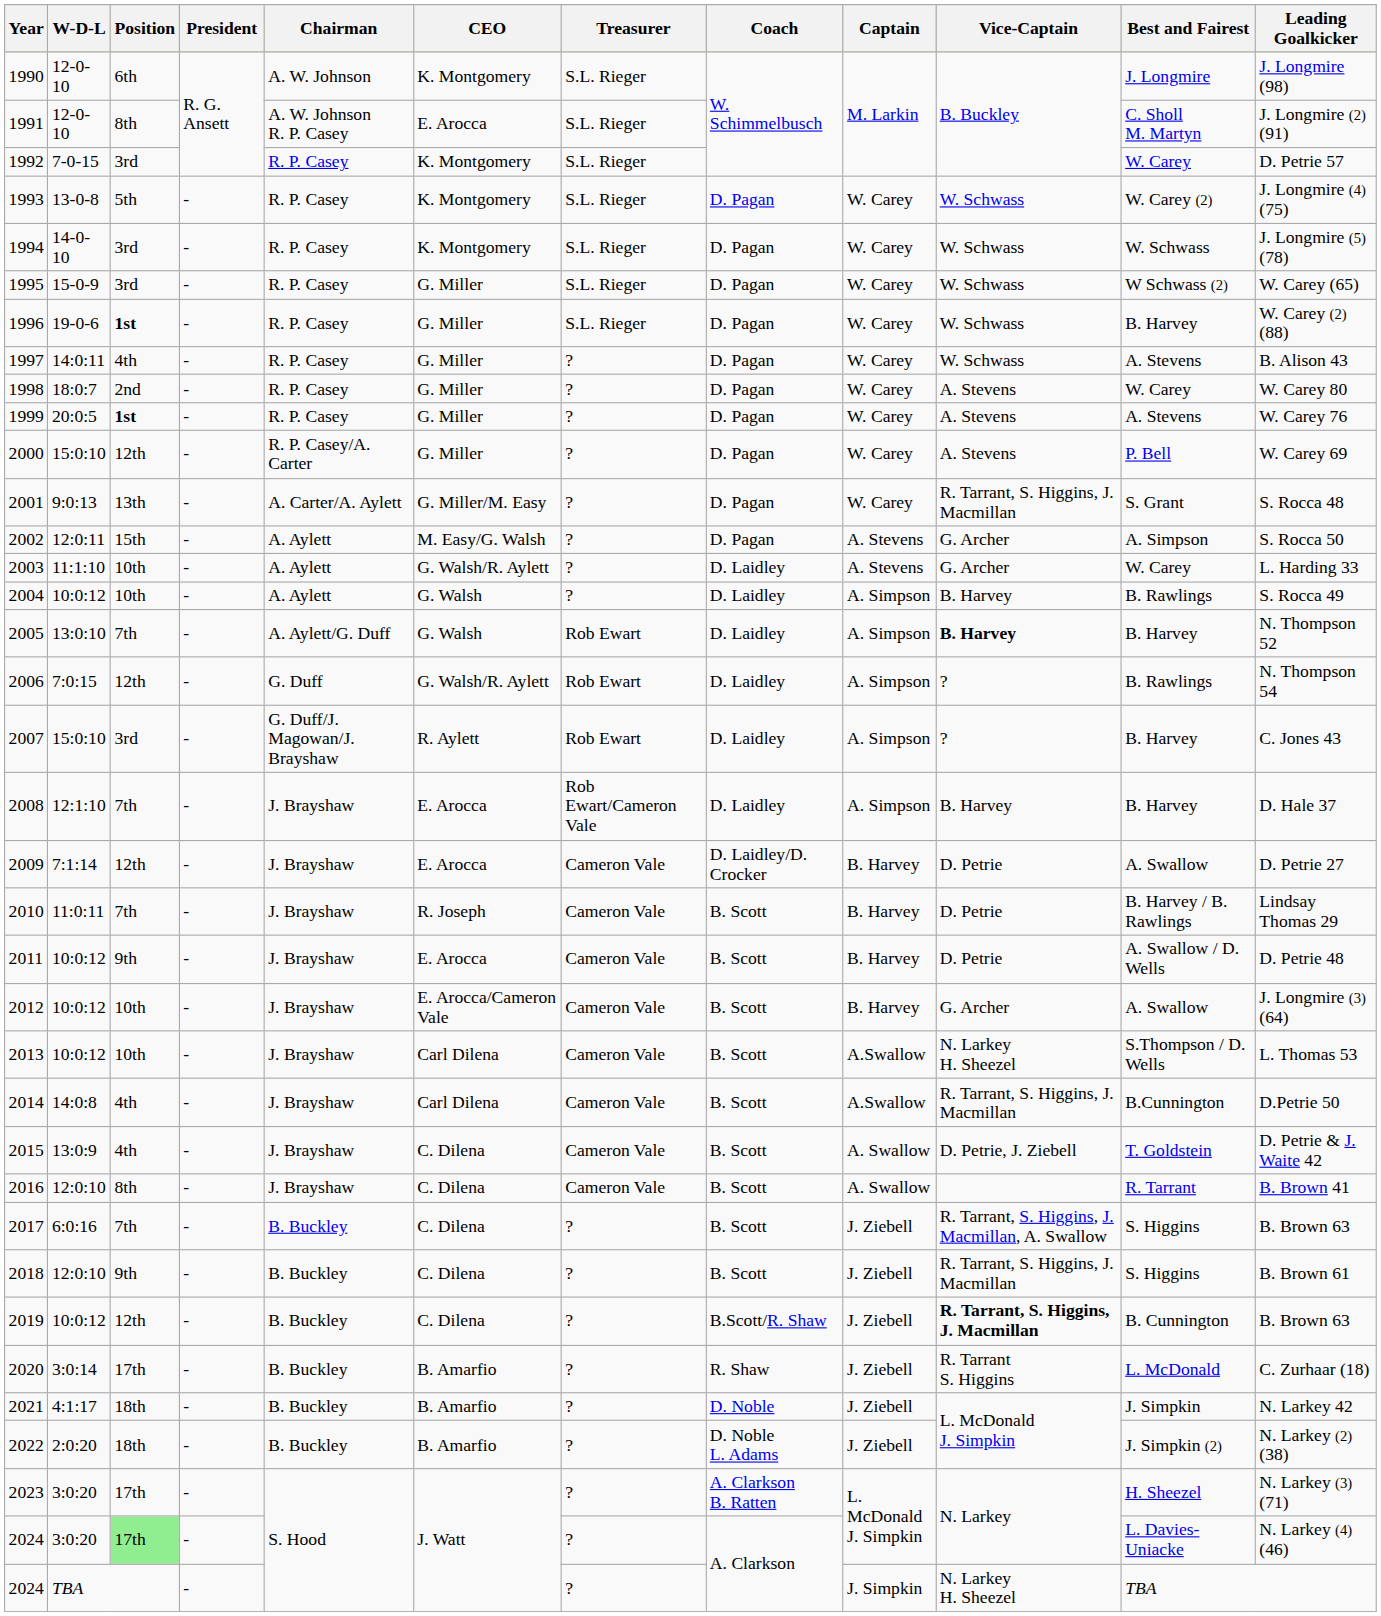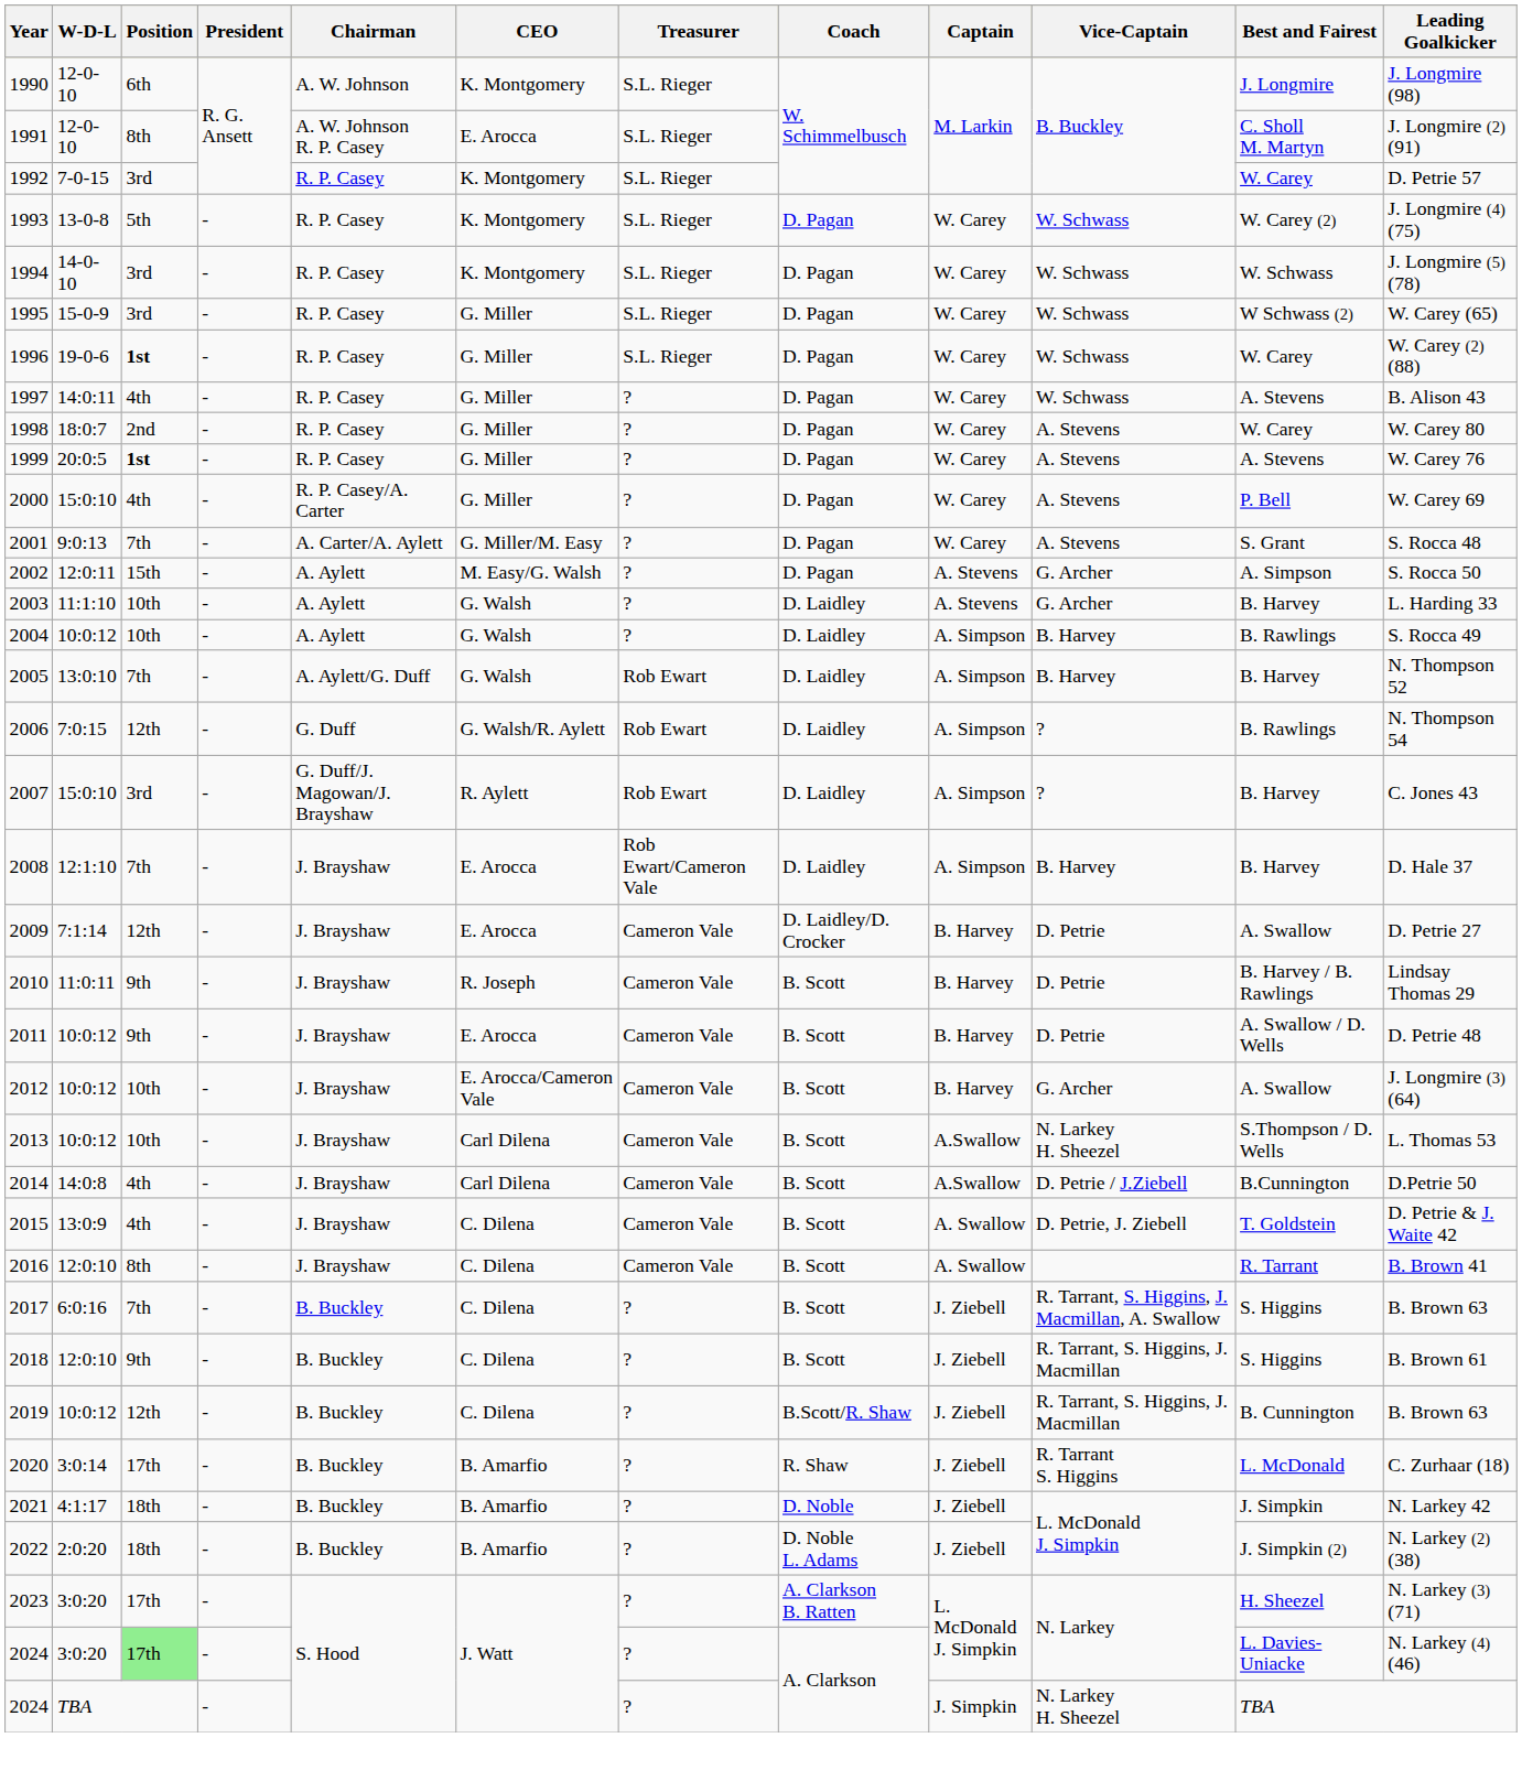1996 | Best and Fairest: B. Harvey -> W. Carey
2000 | Position: 12th -> 4th
2001 | Position: 13th -> 7th
2001 | Vice-Captain: R. Tarrant, S. Higgins, J. Macmillan -> A. Stevens
2003 | CEO: G. Walsh/R. Aylett -> G. Walsh
2003 | Best and Fairest: W. Carey -> B. Harvey
2005 | Vice-Captain: bold -> normal
2010 | Position: 7th -> 9th
2014 | Vice-Captain: R. Tarrant, S. Higgins, J. Macmillan -> D. Petrie / J.Ziebell
2019 | Vice-Captain: bold -> normal
